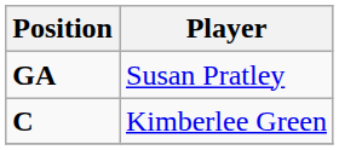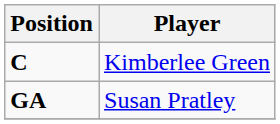rows swapped: GA <-> C
